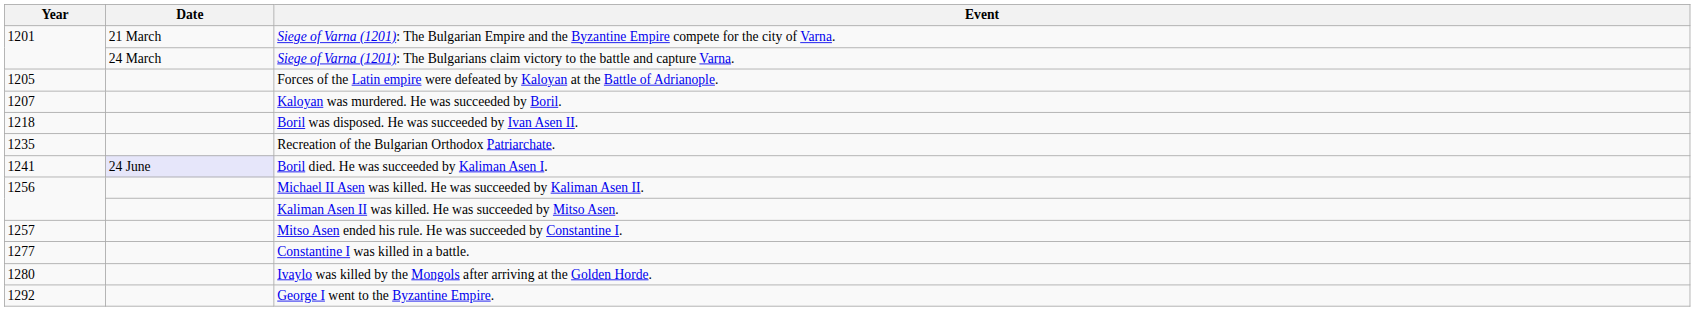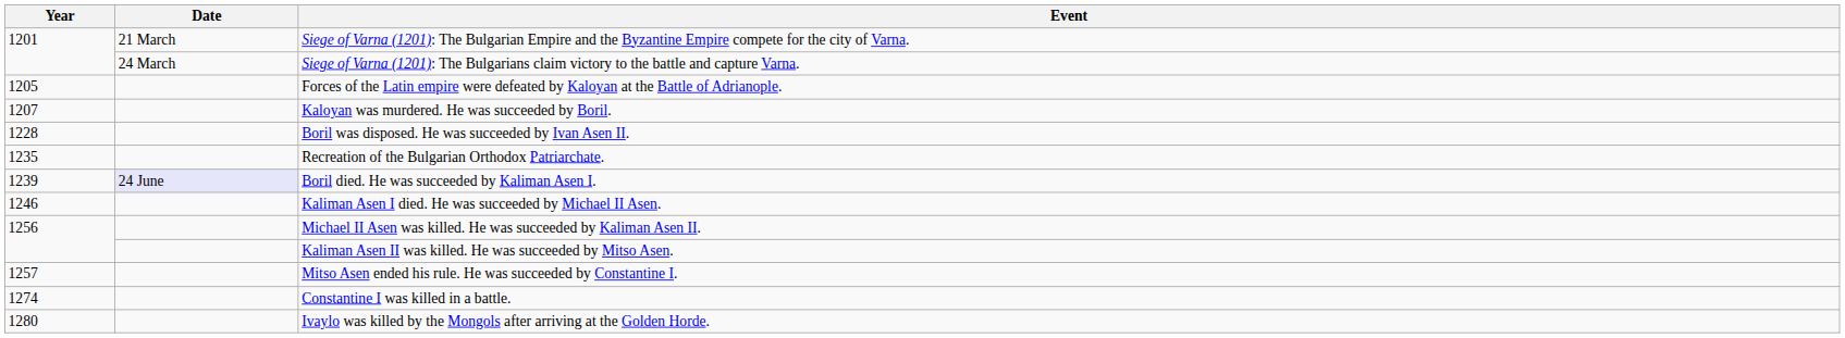Boril was disposed. He was succeeded by Ivan Asen II. | Year: 1218 -> 1228
Boril died. He was succeeded by Kaliman Asen I. | Year: 1241 -> 1239
+ row: 1246 | Kaliman Asen I died. He was succeeded by Michael II Asen.
Constantine I was killed in a battle. | Year: 1277 -> 1274
- row: 1292 | George I went to the Byzantine Empire.
